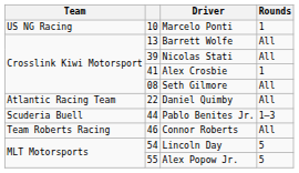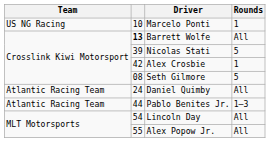Barrett Wolfe | column 2: normal -> bold
Nicolas Stati | Rounds: All -> 5
Alex Crosbie | column 2: 41 -> 42
Seth Gilmore | Rounds: All -> 5
Daniel Quimby | column 2: 22 -> 24
Pablo Benites Jr. | Team: Scuderia Buell -> Atlantic Racing Team
- row: Team Roberts Racing | 46 | Connor Roberts | All
Lincoln Day | Rounds: 5 -> All
Alex Popow Jr. | Rounds: 5 -> All
